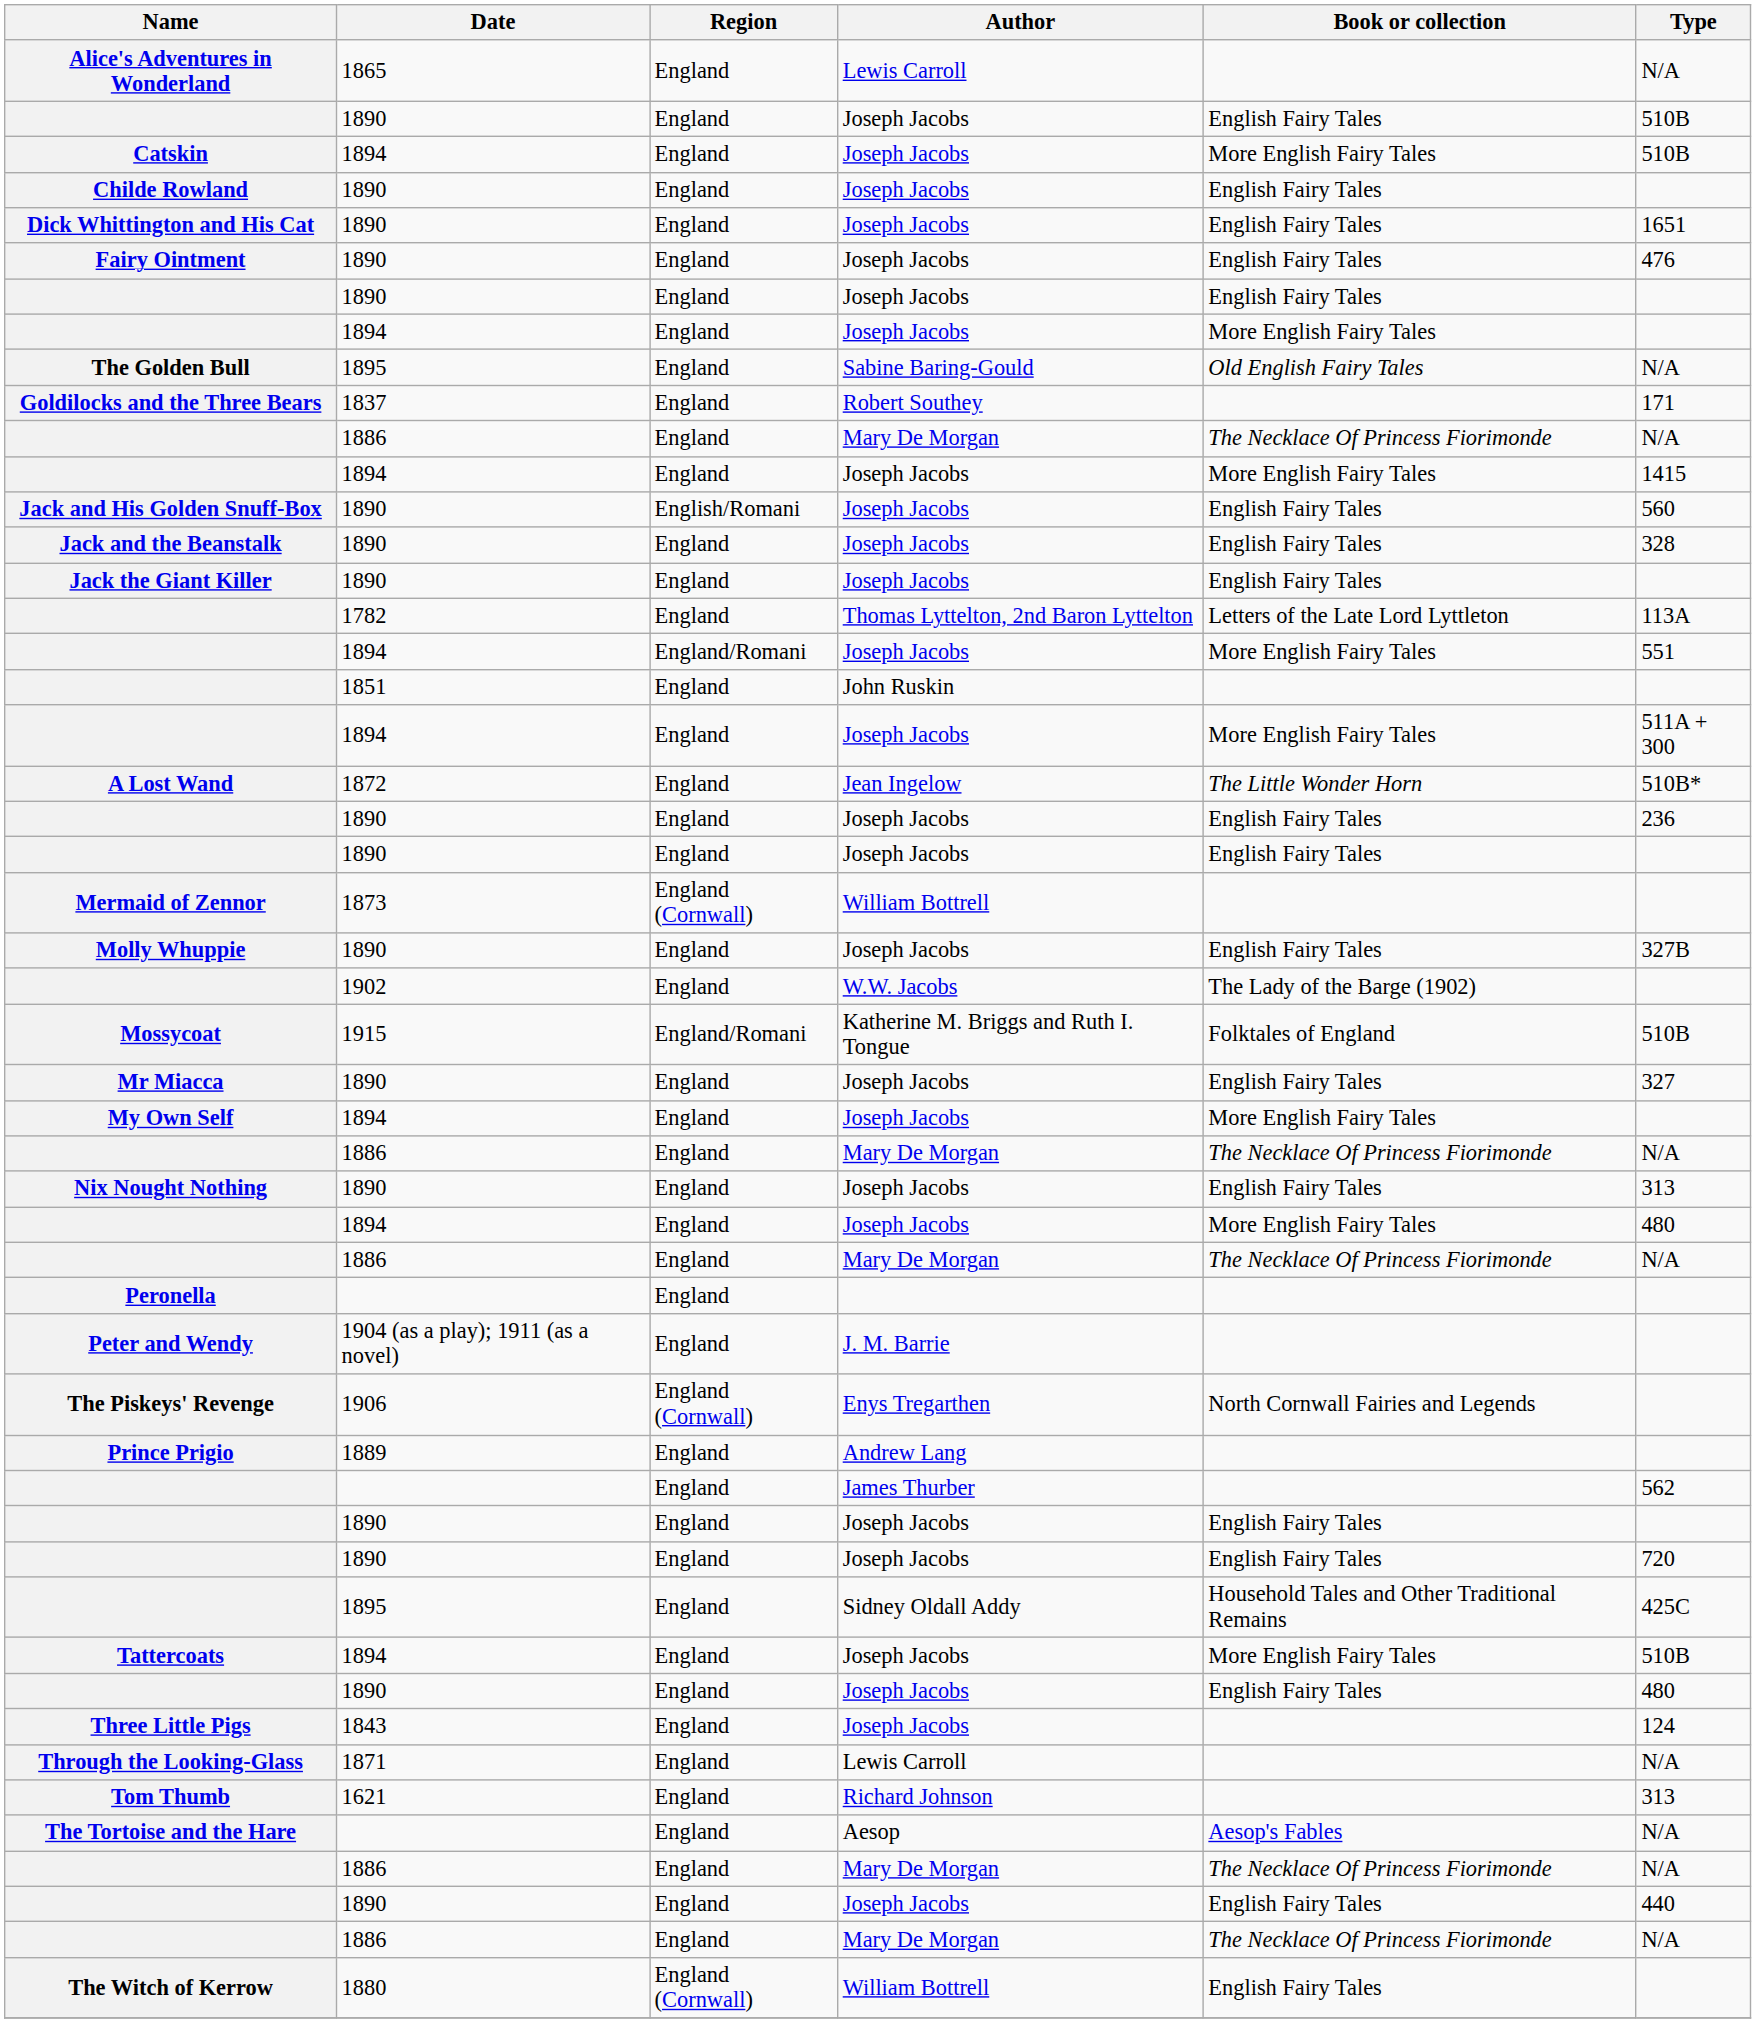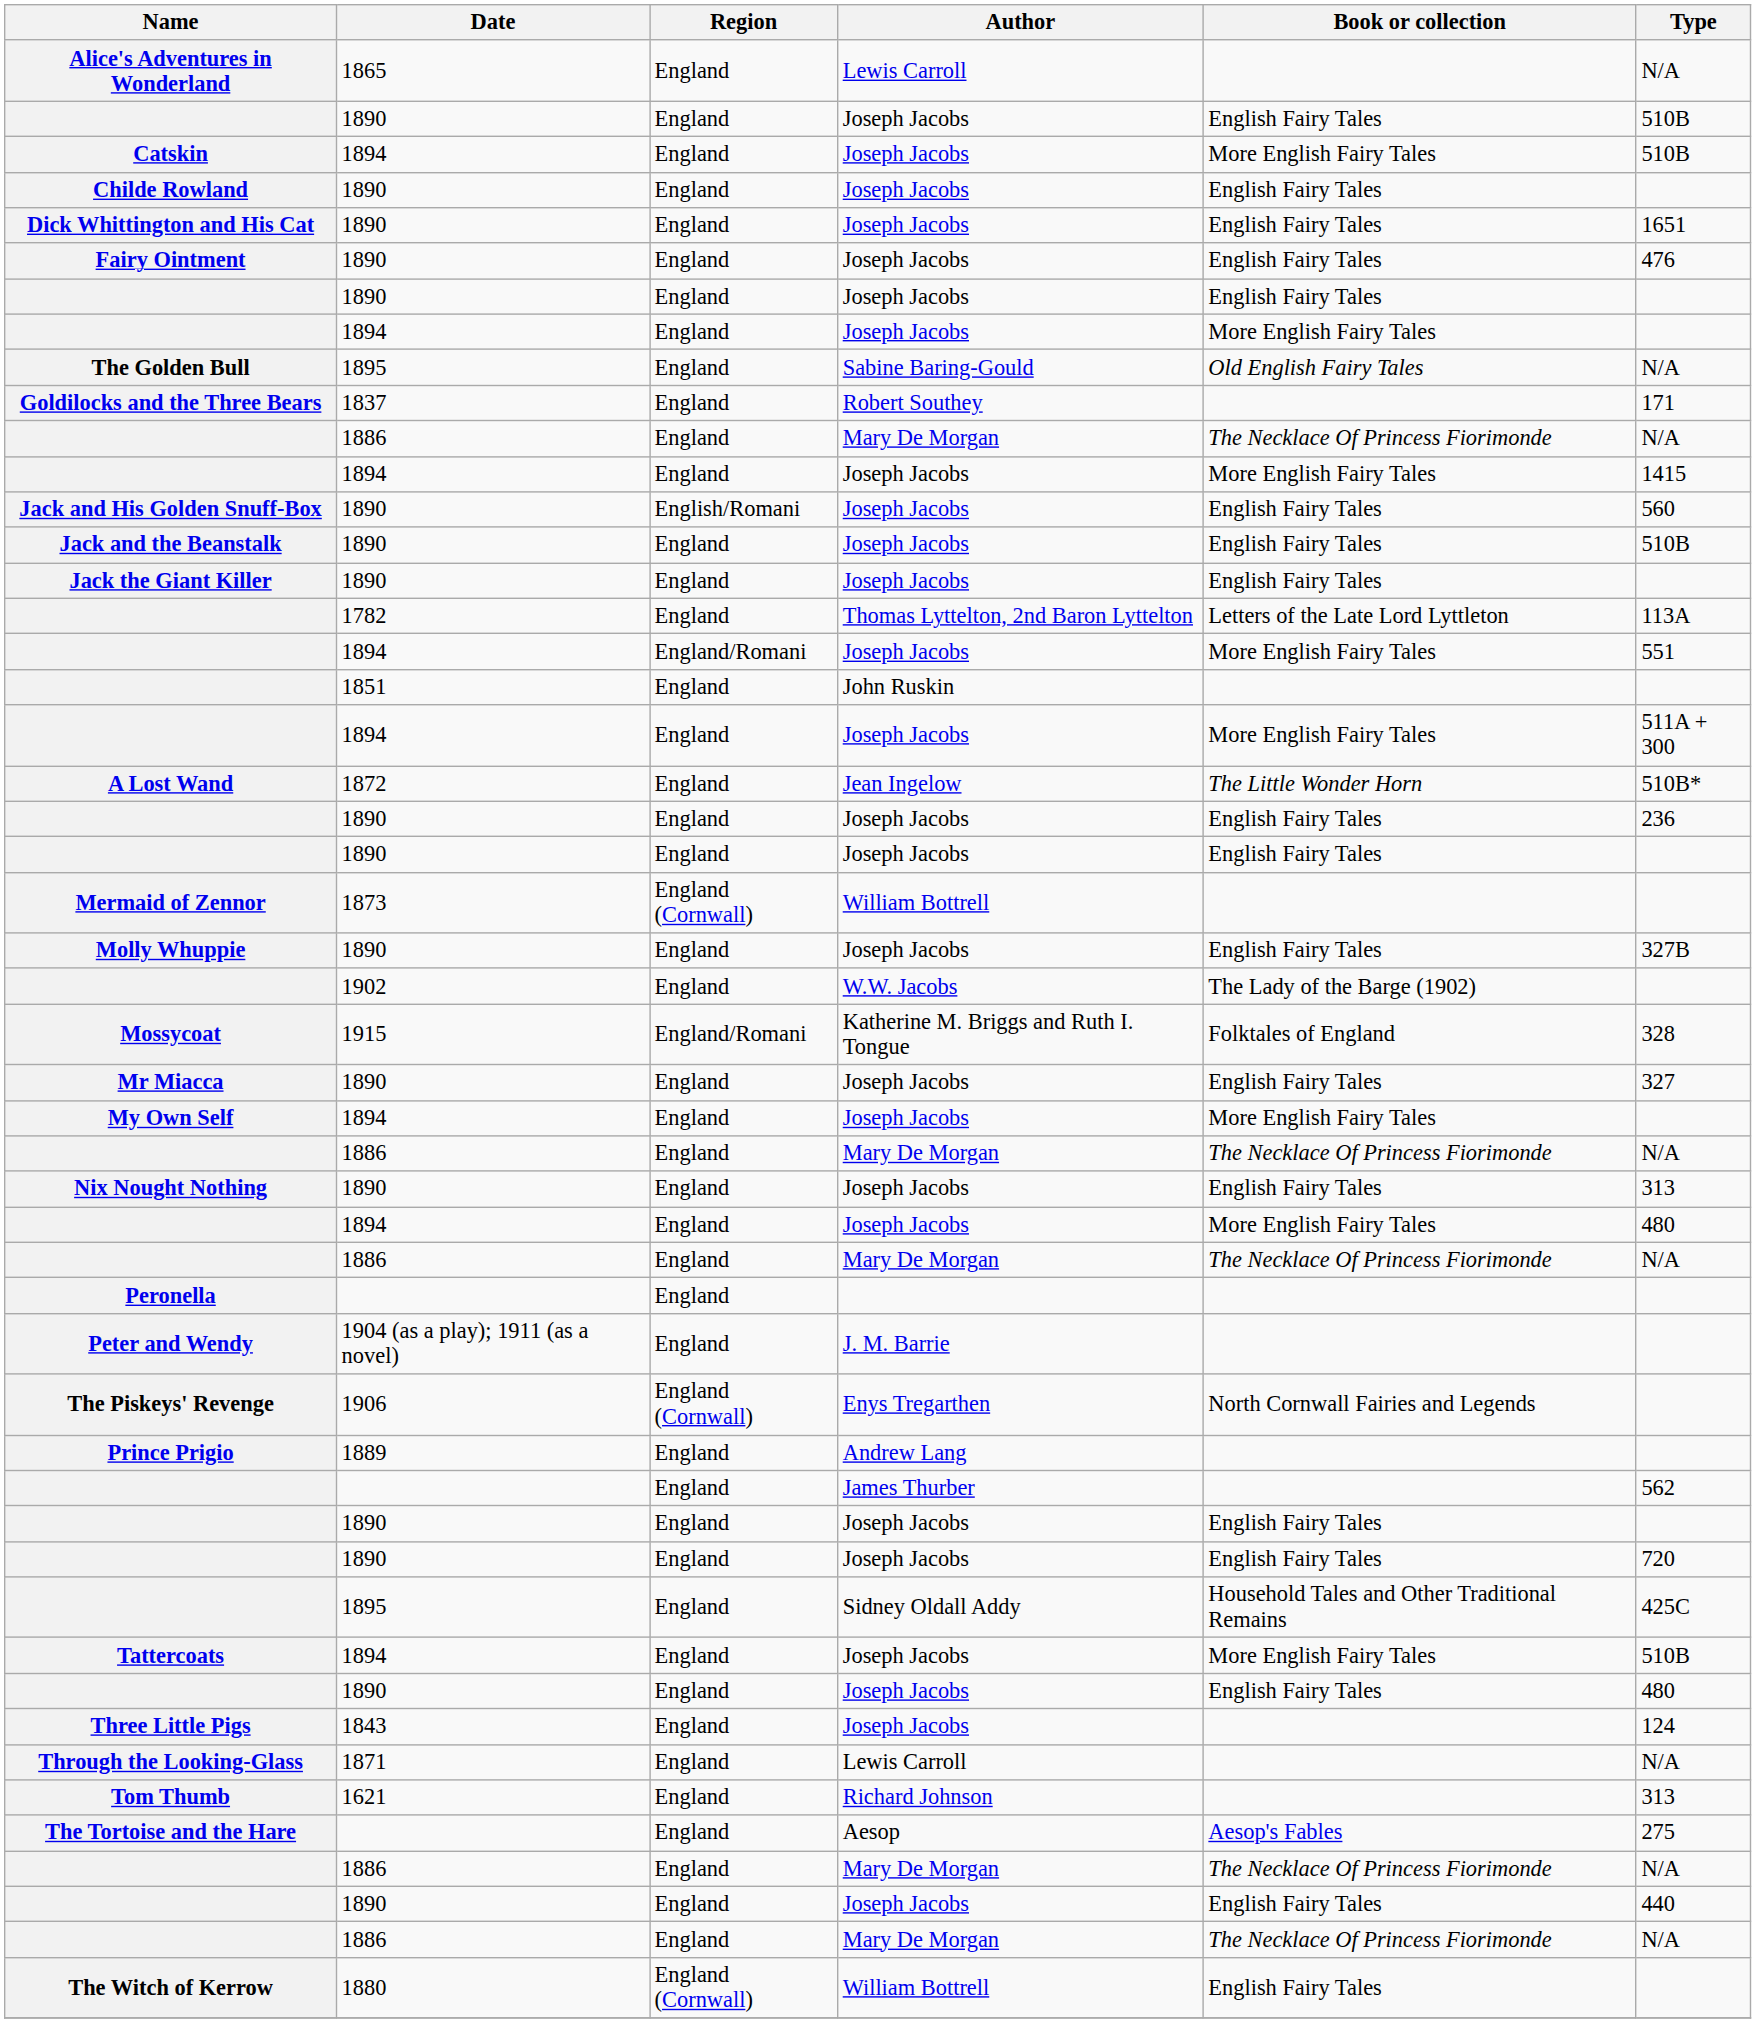Jack and the Beanstalk | Type: 328 -> 510B
Mossycoat | Type: 510B -> 328
The Tortoise and the Hare | Type: N/A -> 275
